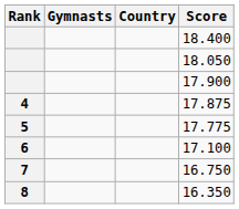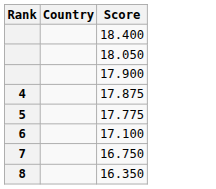- column: Gymnasts
